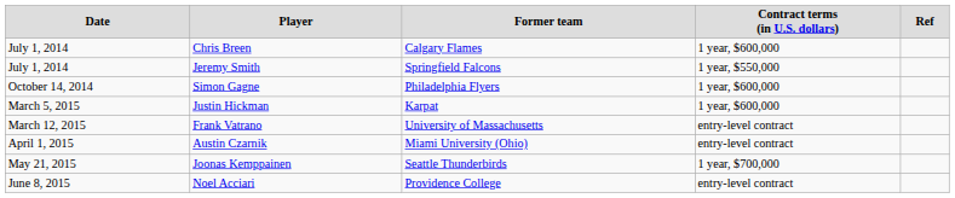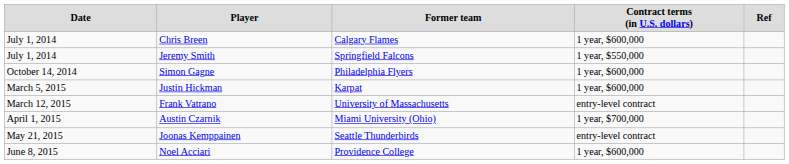Austin Czarnik | column 4: entry-level contract -> 1 year, $700,000
Joonas Kemppainen | column 4: 1 year, $700,000 -> entry-level contract
Noel Acciari | column 4: entry-level contract -> 1 year, $600,000
